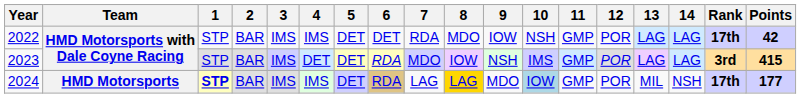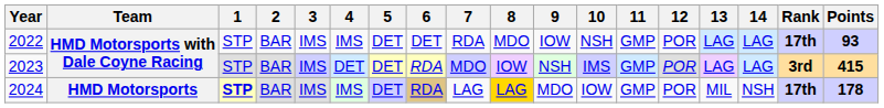2022 | Points: 42 -> 93
2024 | 10: lightblue background -> no background
2024 | Points: 177 -> 178
